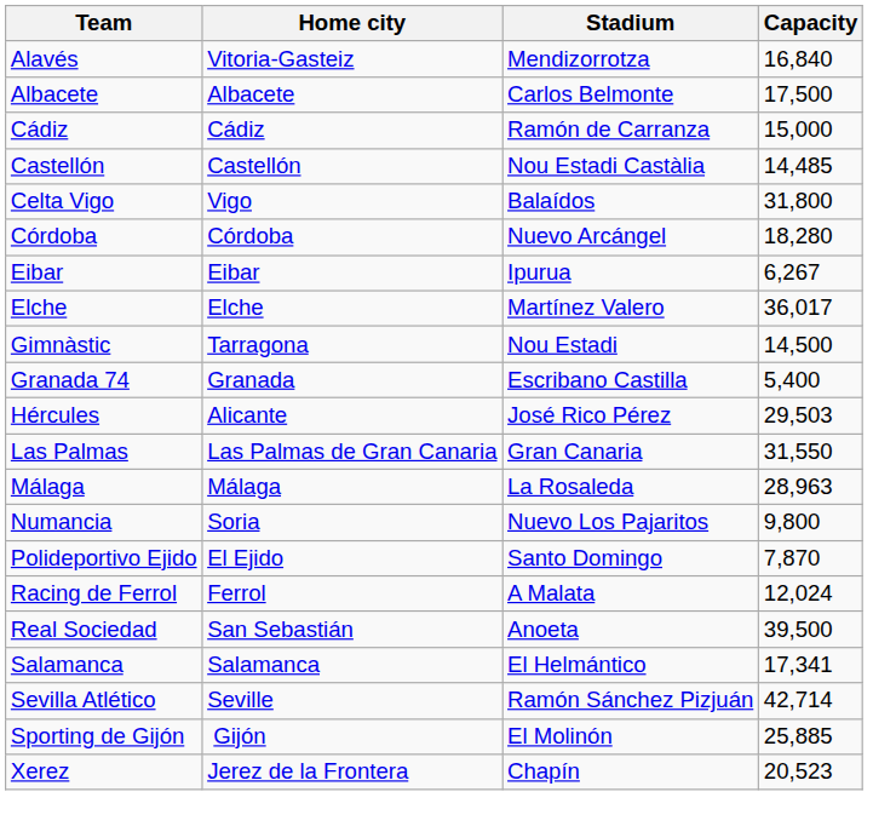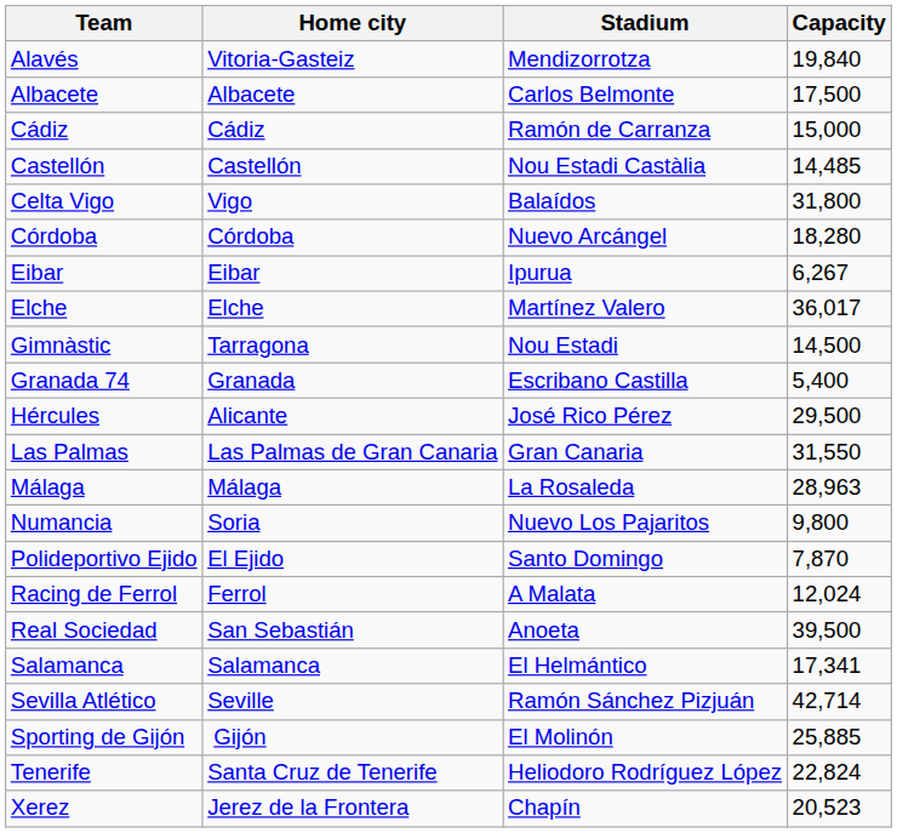Alavés | Capacity: 16,840 -> 19,840
Hércules | Capacity: 29,503 -> 29,500
+ row: Tenerife | Santa Cruz de Tenerife | Heliodoro Rodríguez López | 22,824
